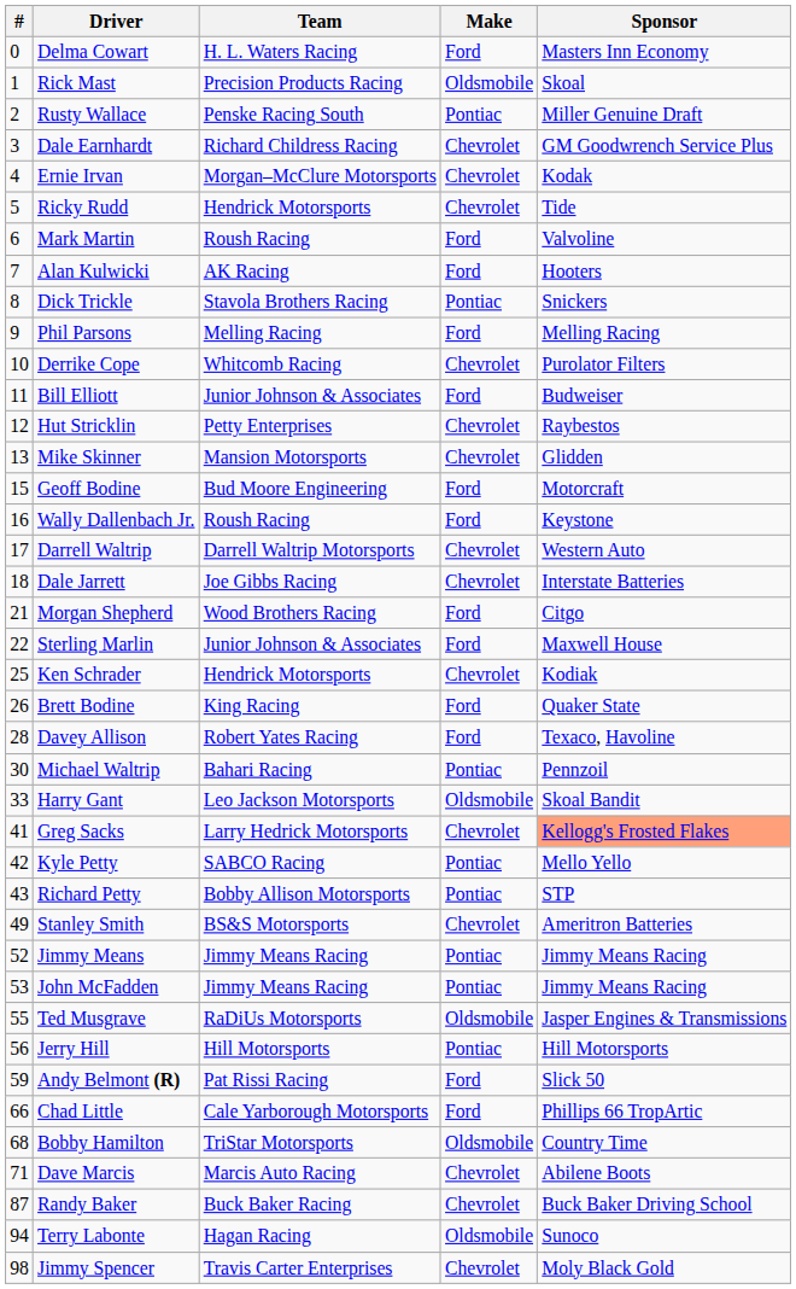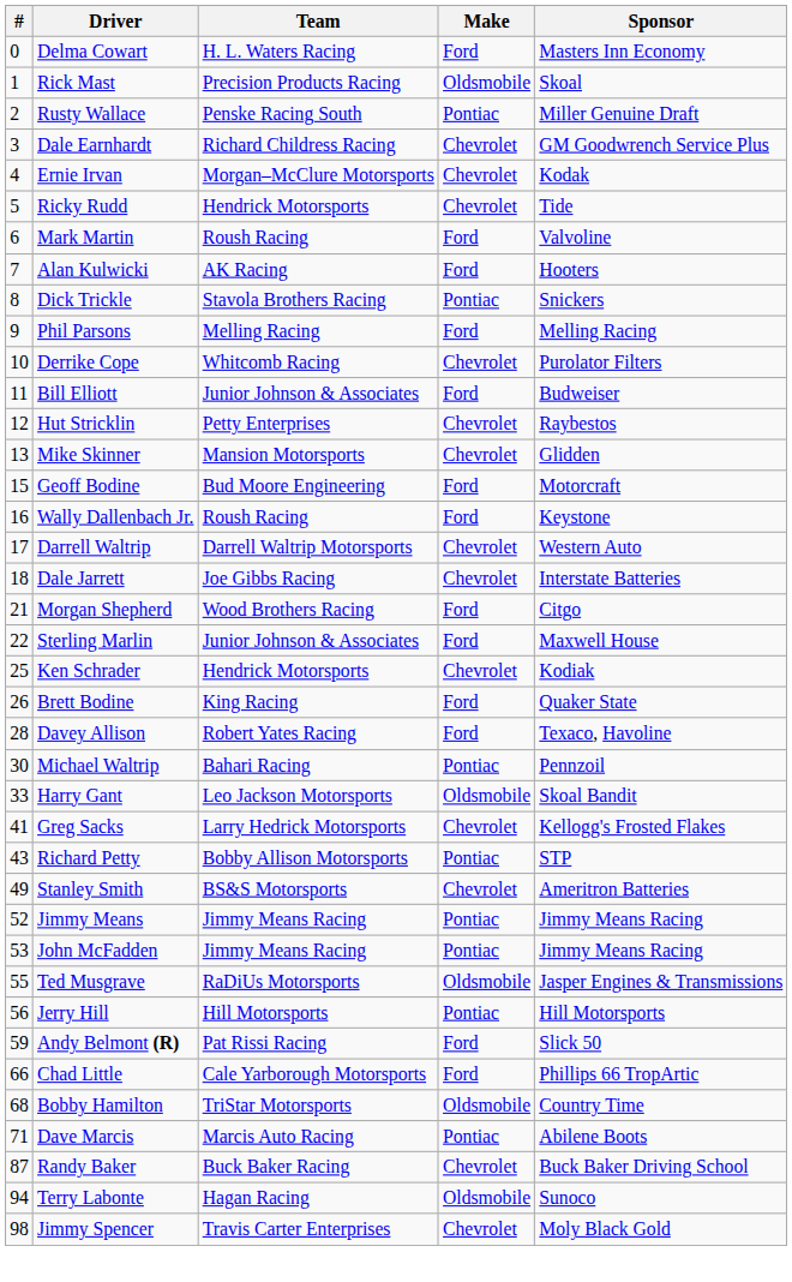Greg Sacks | Sponsor: lightsalmon background -> no background
- row: 42 | Kyle Petty | SABCO Racing | Pontiac | Mello Yello
Dave Marcis | Make: Chevrolet -> Pontiac
